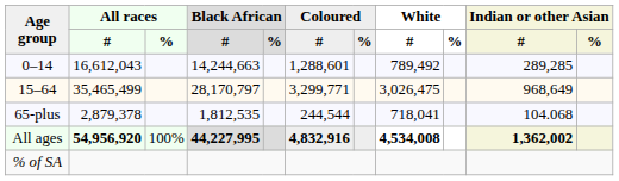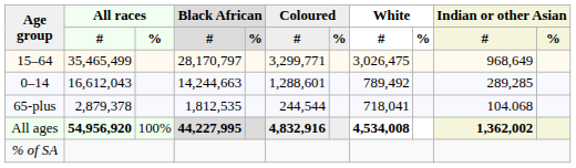rows swapped: 0–14 <-> 15–64
